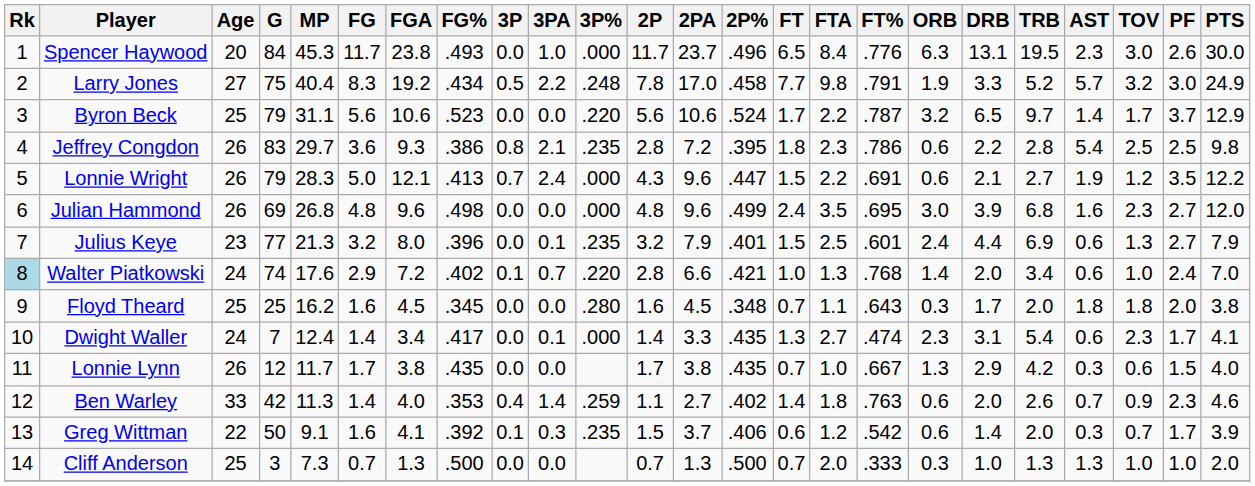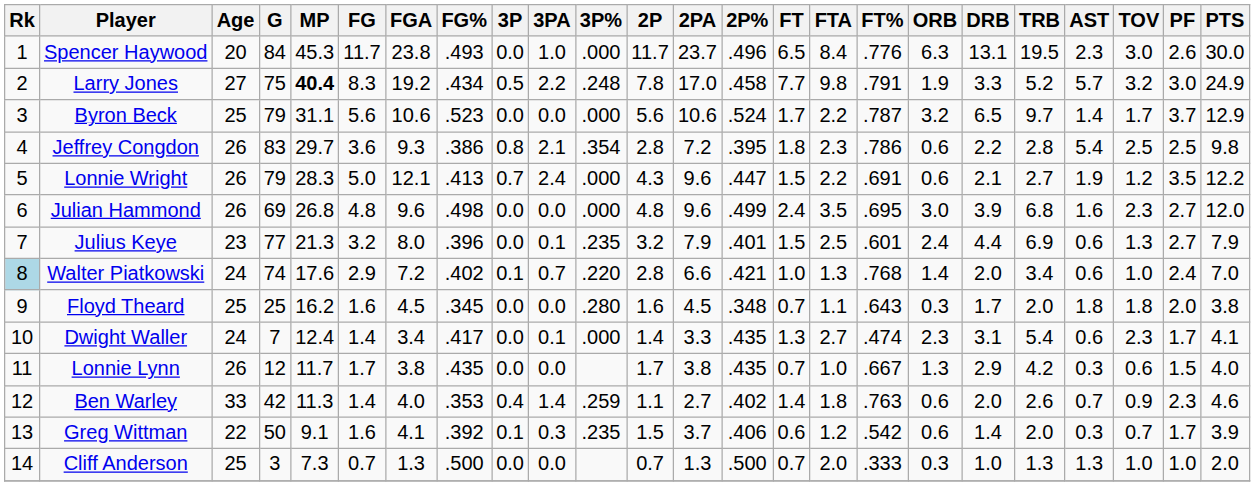Larry Jones | MP: normal -> bold
Byron Beck | 3P%: .220 -> .000
Jeffrey Congdon | 3P%: .235 -> .354
